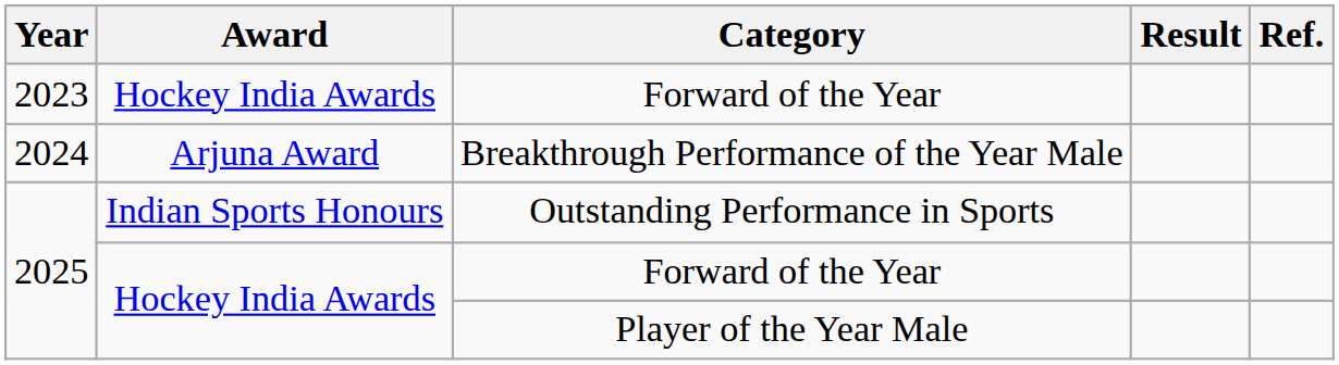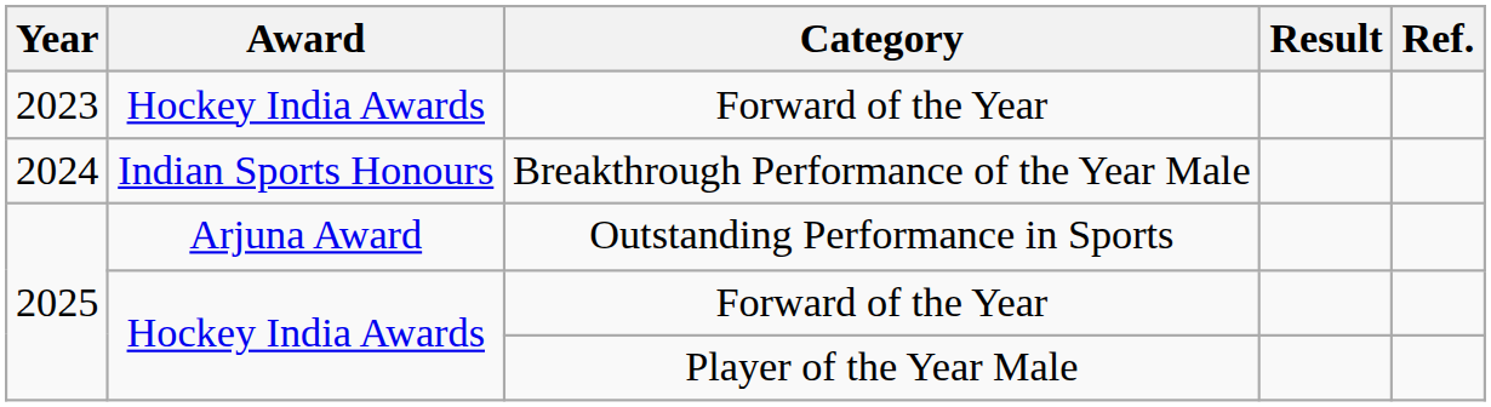Breakthrough Performance of the Year Male | Award: Arjuna Award -> Indian Sports Honours
Outstanding Performance in Sports | Award: Indian Sports Honours -> Arjuna Award
